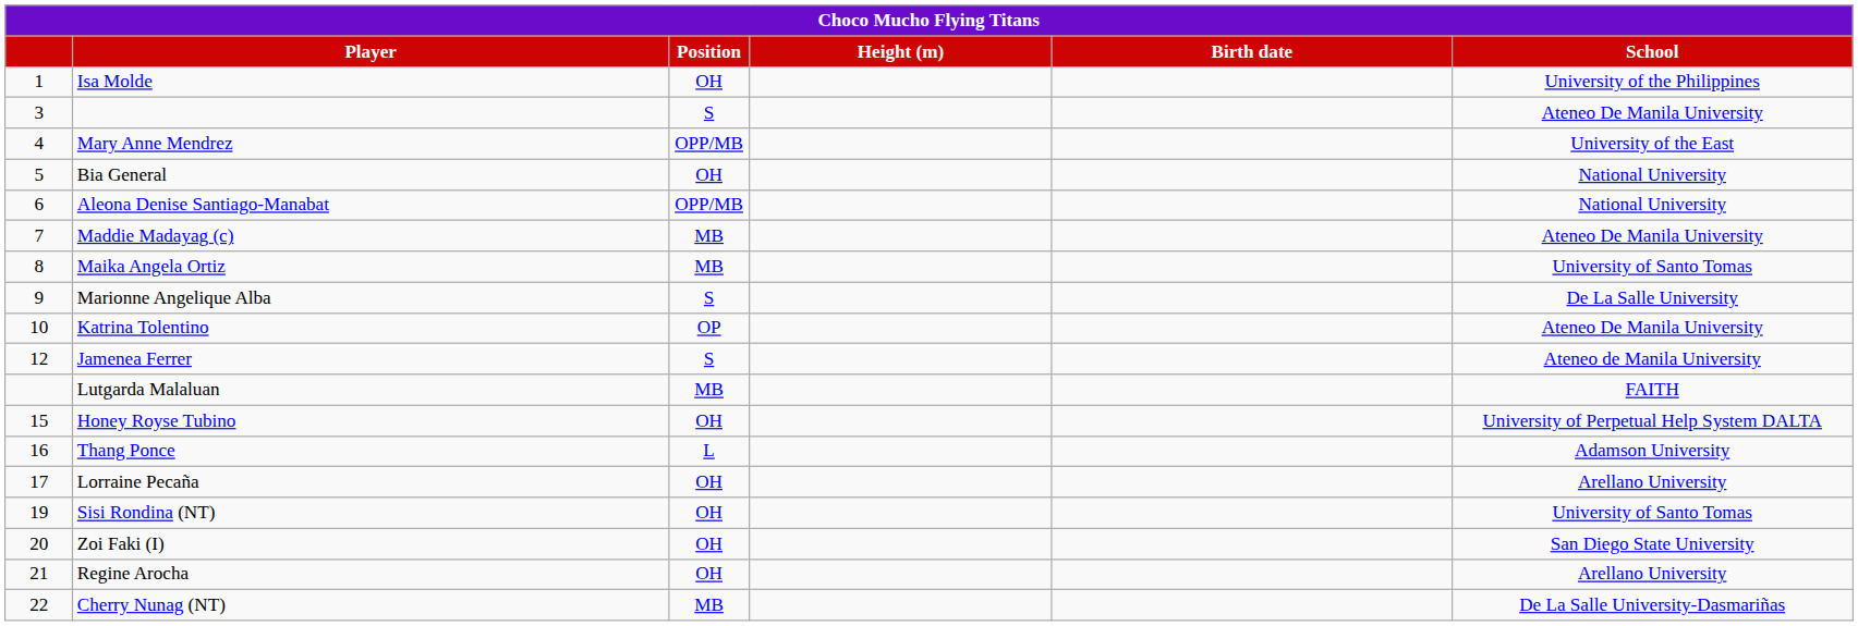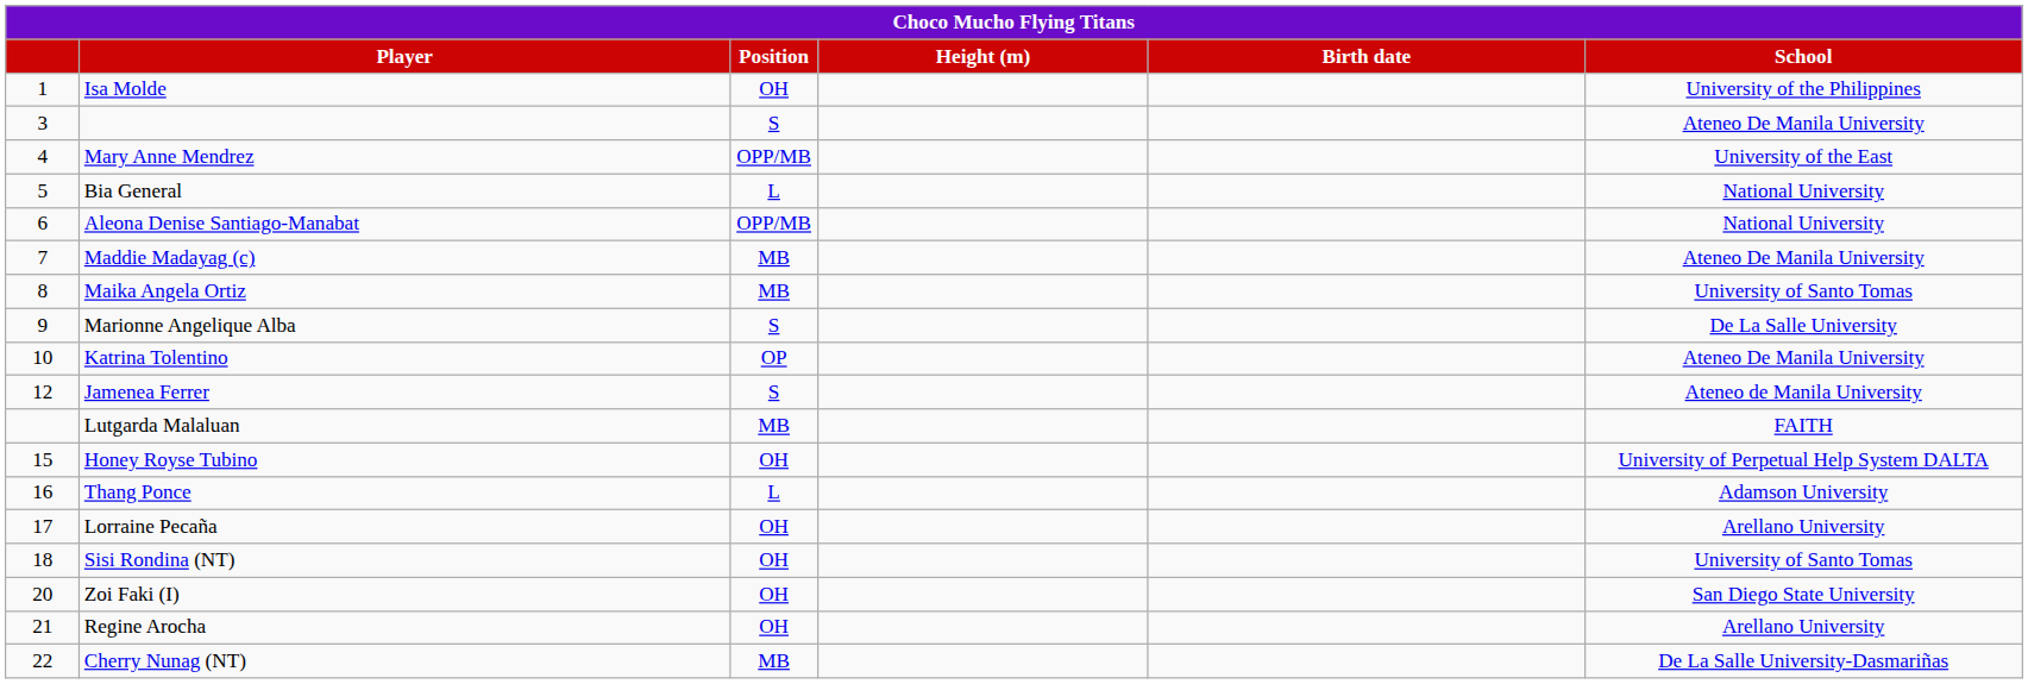Bia General | Position: OH -> L
Sisi Rondina (NT) | column 1: 19 -> 18
